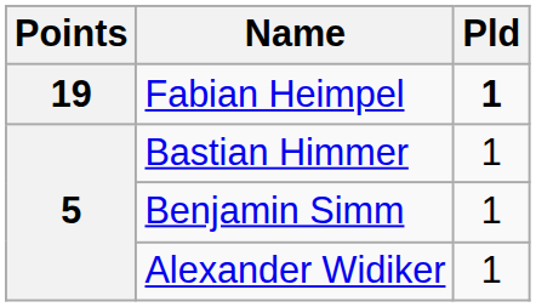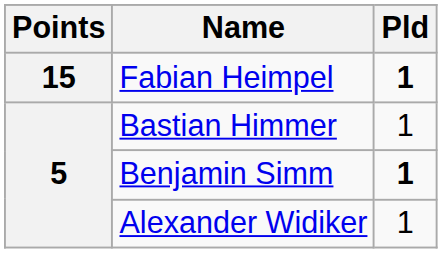Fabian Heimpel | Points: 19 -> 15
Benjamin Simm | Pld: normal -> bold
